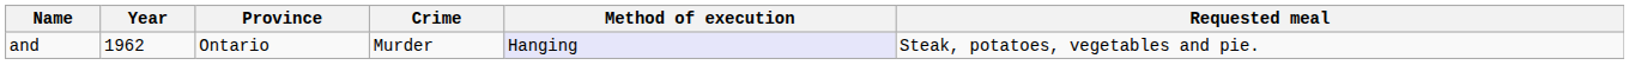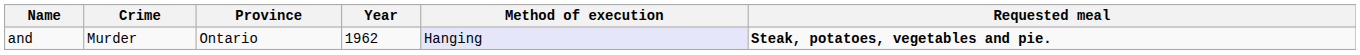columns swapped: Crime <-> Year
and | Requested meal: normal -> bold
